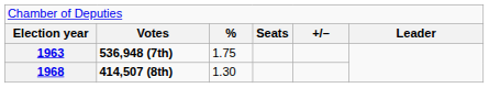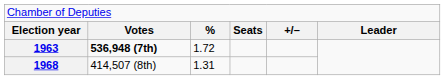1963 | column 3: 1.75 -> 1.72
1968 | column 2: bold -> normal
1968 | column 3: 1.30 -> 1.31
